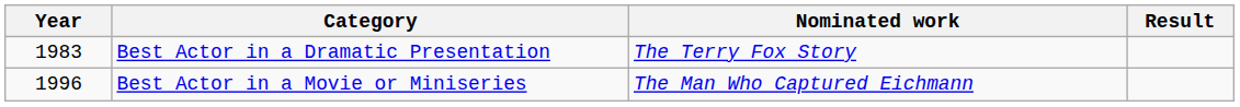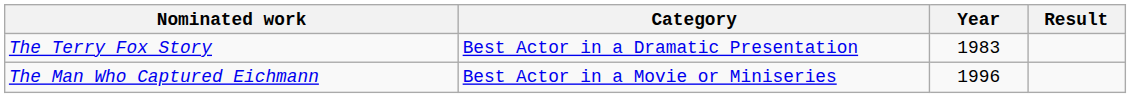columns swapped: Year <-> Nominated work
